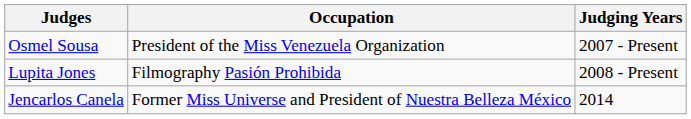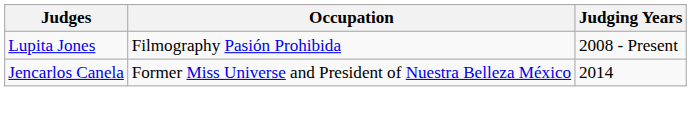- row: Osmel Sousa | President of the Miss Venezuela Organization | 2007 - Present
